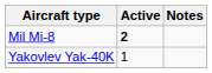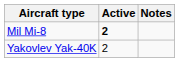Yakovlev Yak-40K | Active: 1 -> 2
